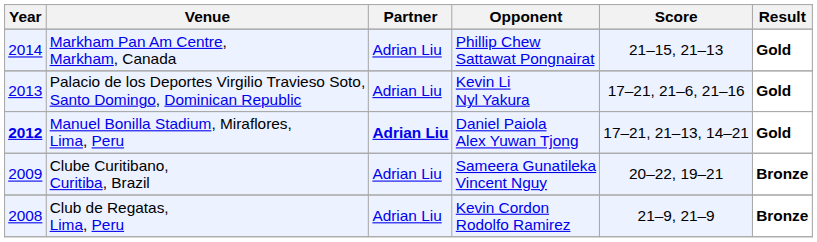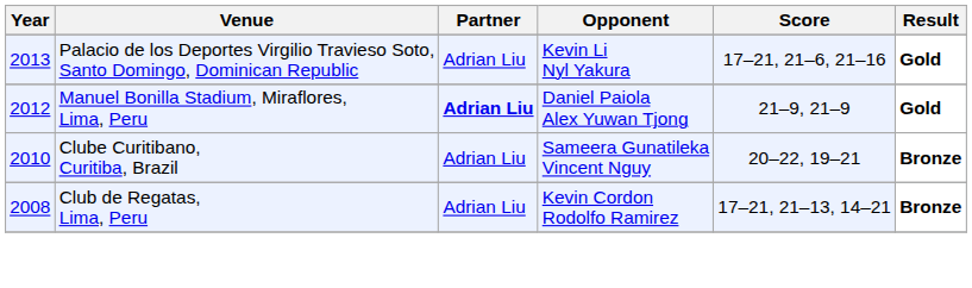- row: 2014 | Markham Pan Am Centre, Markham, Canada | Adrian Liu | Phillip Chew Sattawat Pongnairat | 21–15, 21–13 | Gold
Manuel Bonilla Stadium, Miraflores, Lima, Peru | Year: bold -> normal
Manuel Bonilla Stadium, Miraflores, Lima, Peru | Score: 17–21, 21–13, 14–21 -> 21–9, 21–9
Clube Curitibano, Curitiba, Brazil | Year: 2009 -> 2010
Club de Regatas, Lima, Peru | Score: 21–9, 21–9 -> 17–21, 21–13, 14–21
